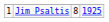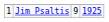Jim Psaltis | column 3: 8 -> 9
